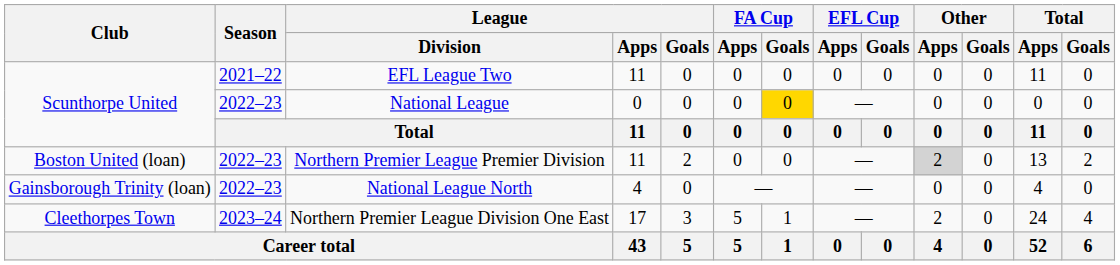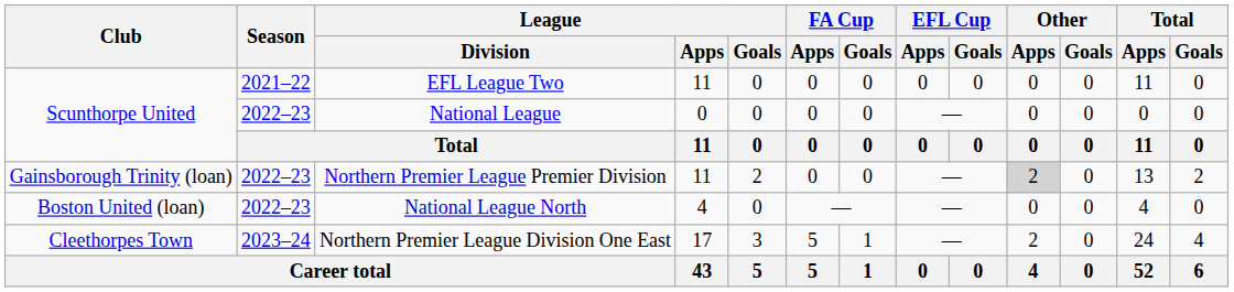National League | FA Cup / Goals: gold background -> no background
Northern Premier League Premier Division | Club: Boston United (loan) -> Gainsborough Trinity (loan)
National League North | Club: Gainsborough Trinity (loan) -> Boston United (loan)
